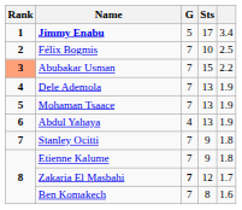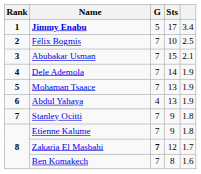Abubakar Usman | Rank: lightsalmon background -> no background
Abubakar Usman | column 5: 2.2 -> 2.1
Dele Ademola | Sts: 13 -> 14
